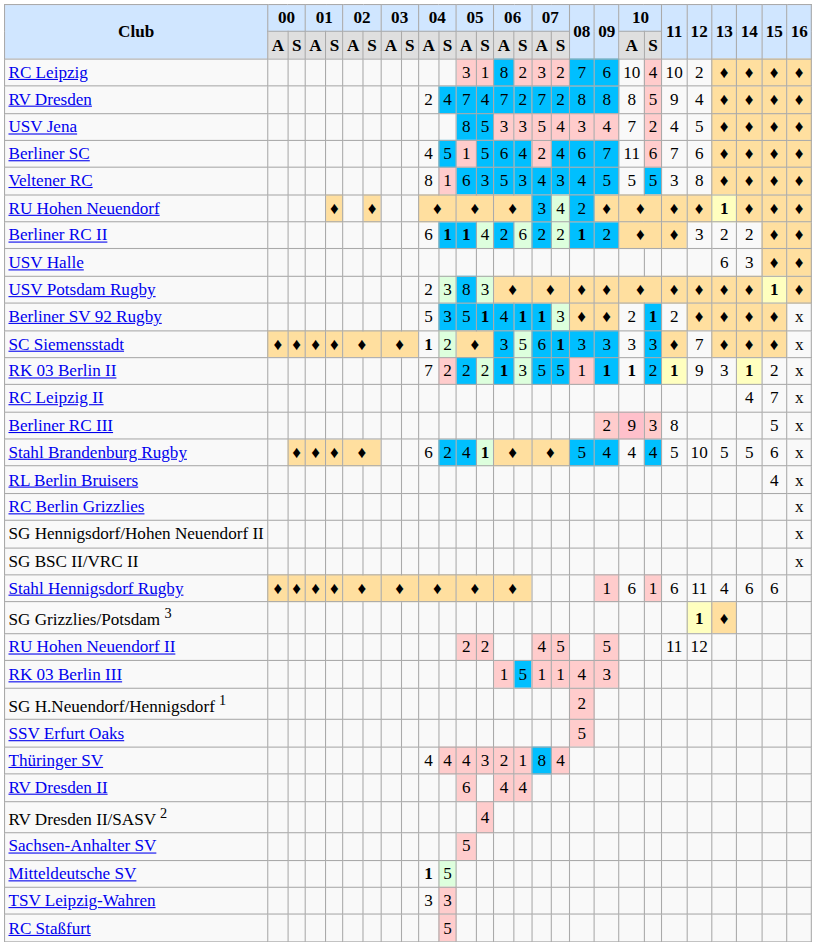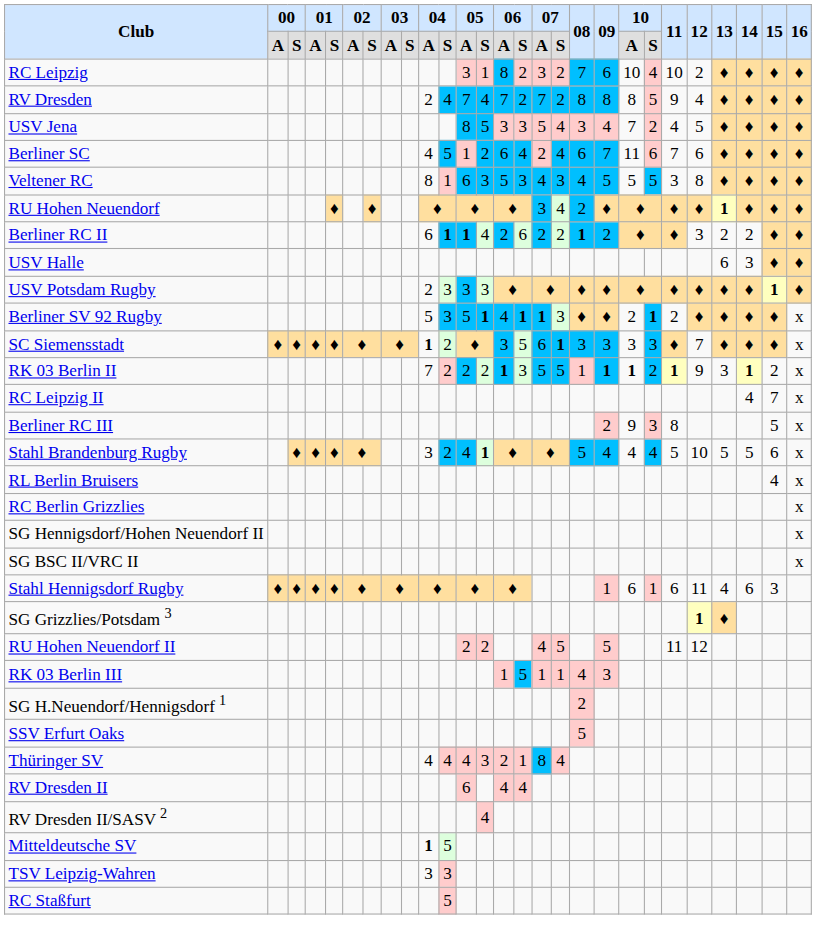Berliner SC | column 13: 5 -> 2
USV Potsdam Rugby | column 12: 8 -> 3
Berliner RC III | column 20: pink background -> no background
Stahl Brandenburg Rugby | column 10: 6 -> 3
Stahl Hennigsdorf Rugby | 15: 6 -> 3
- row: Sachsen-Anhalter SV | 5
